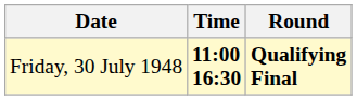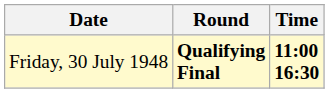columns swapped: Time <-> Round
